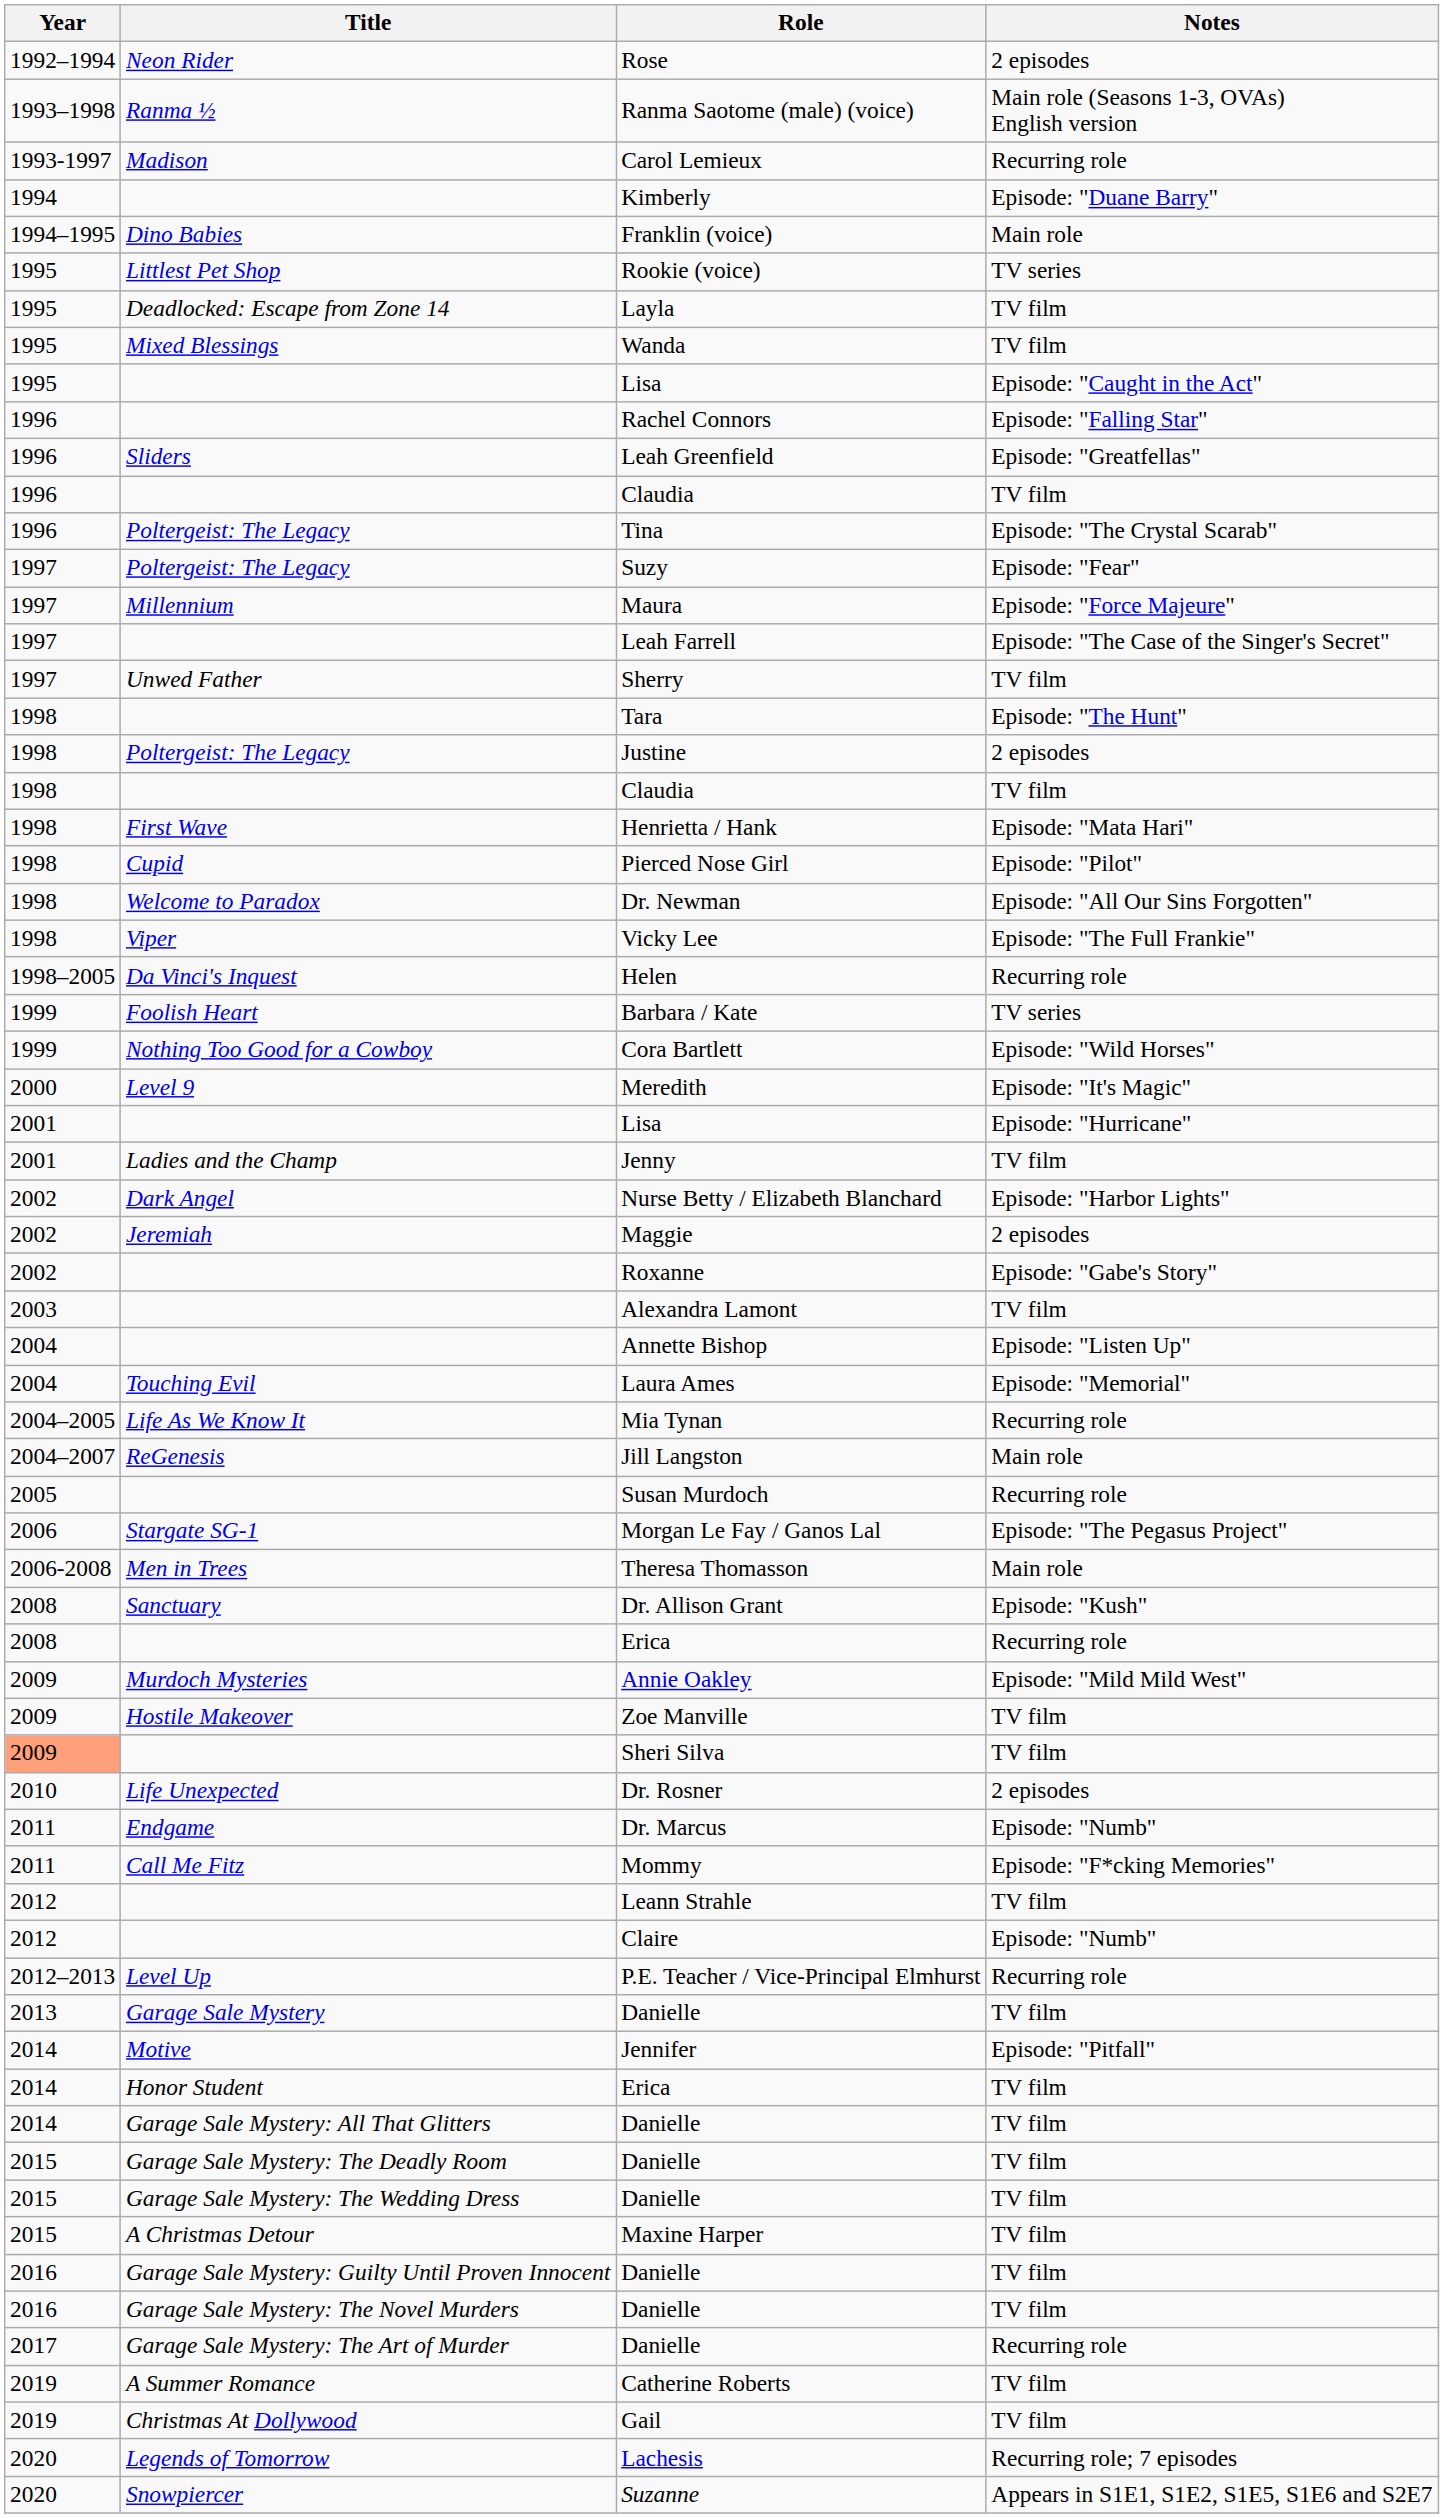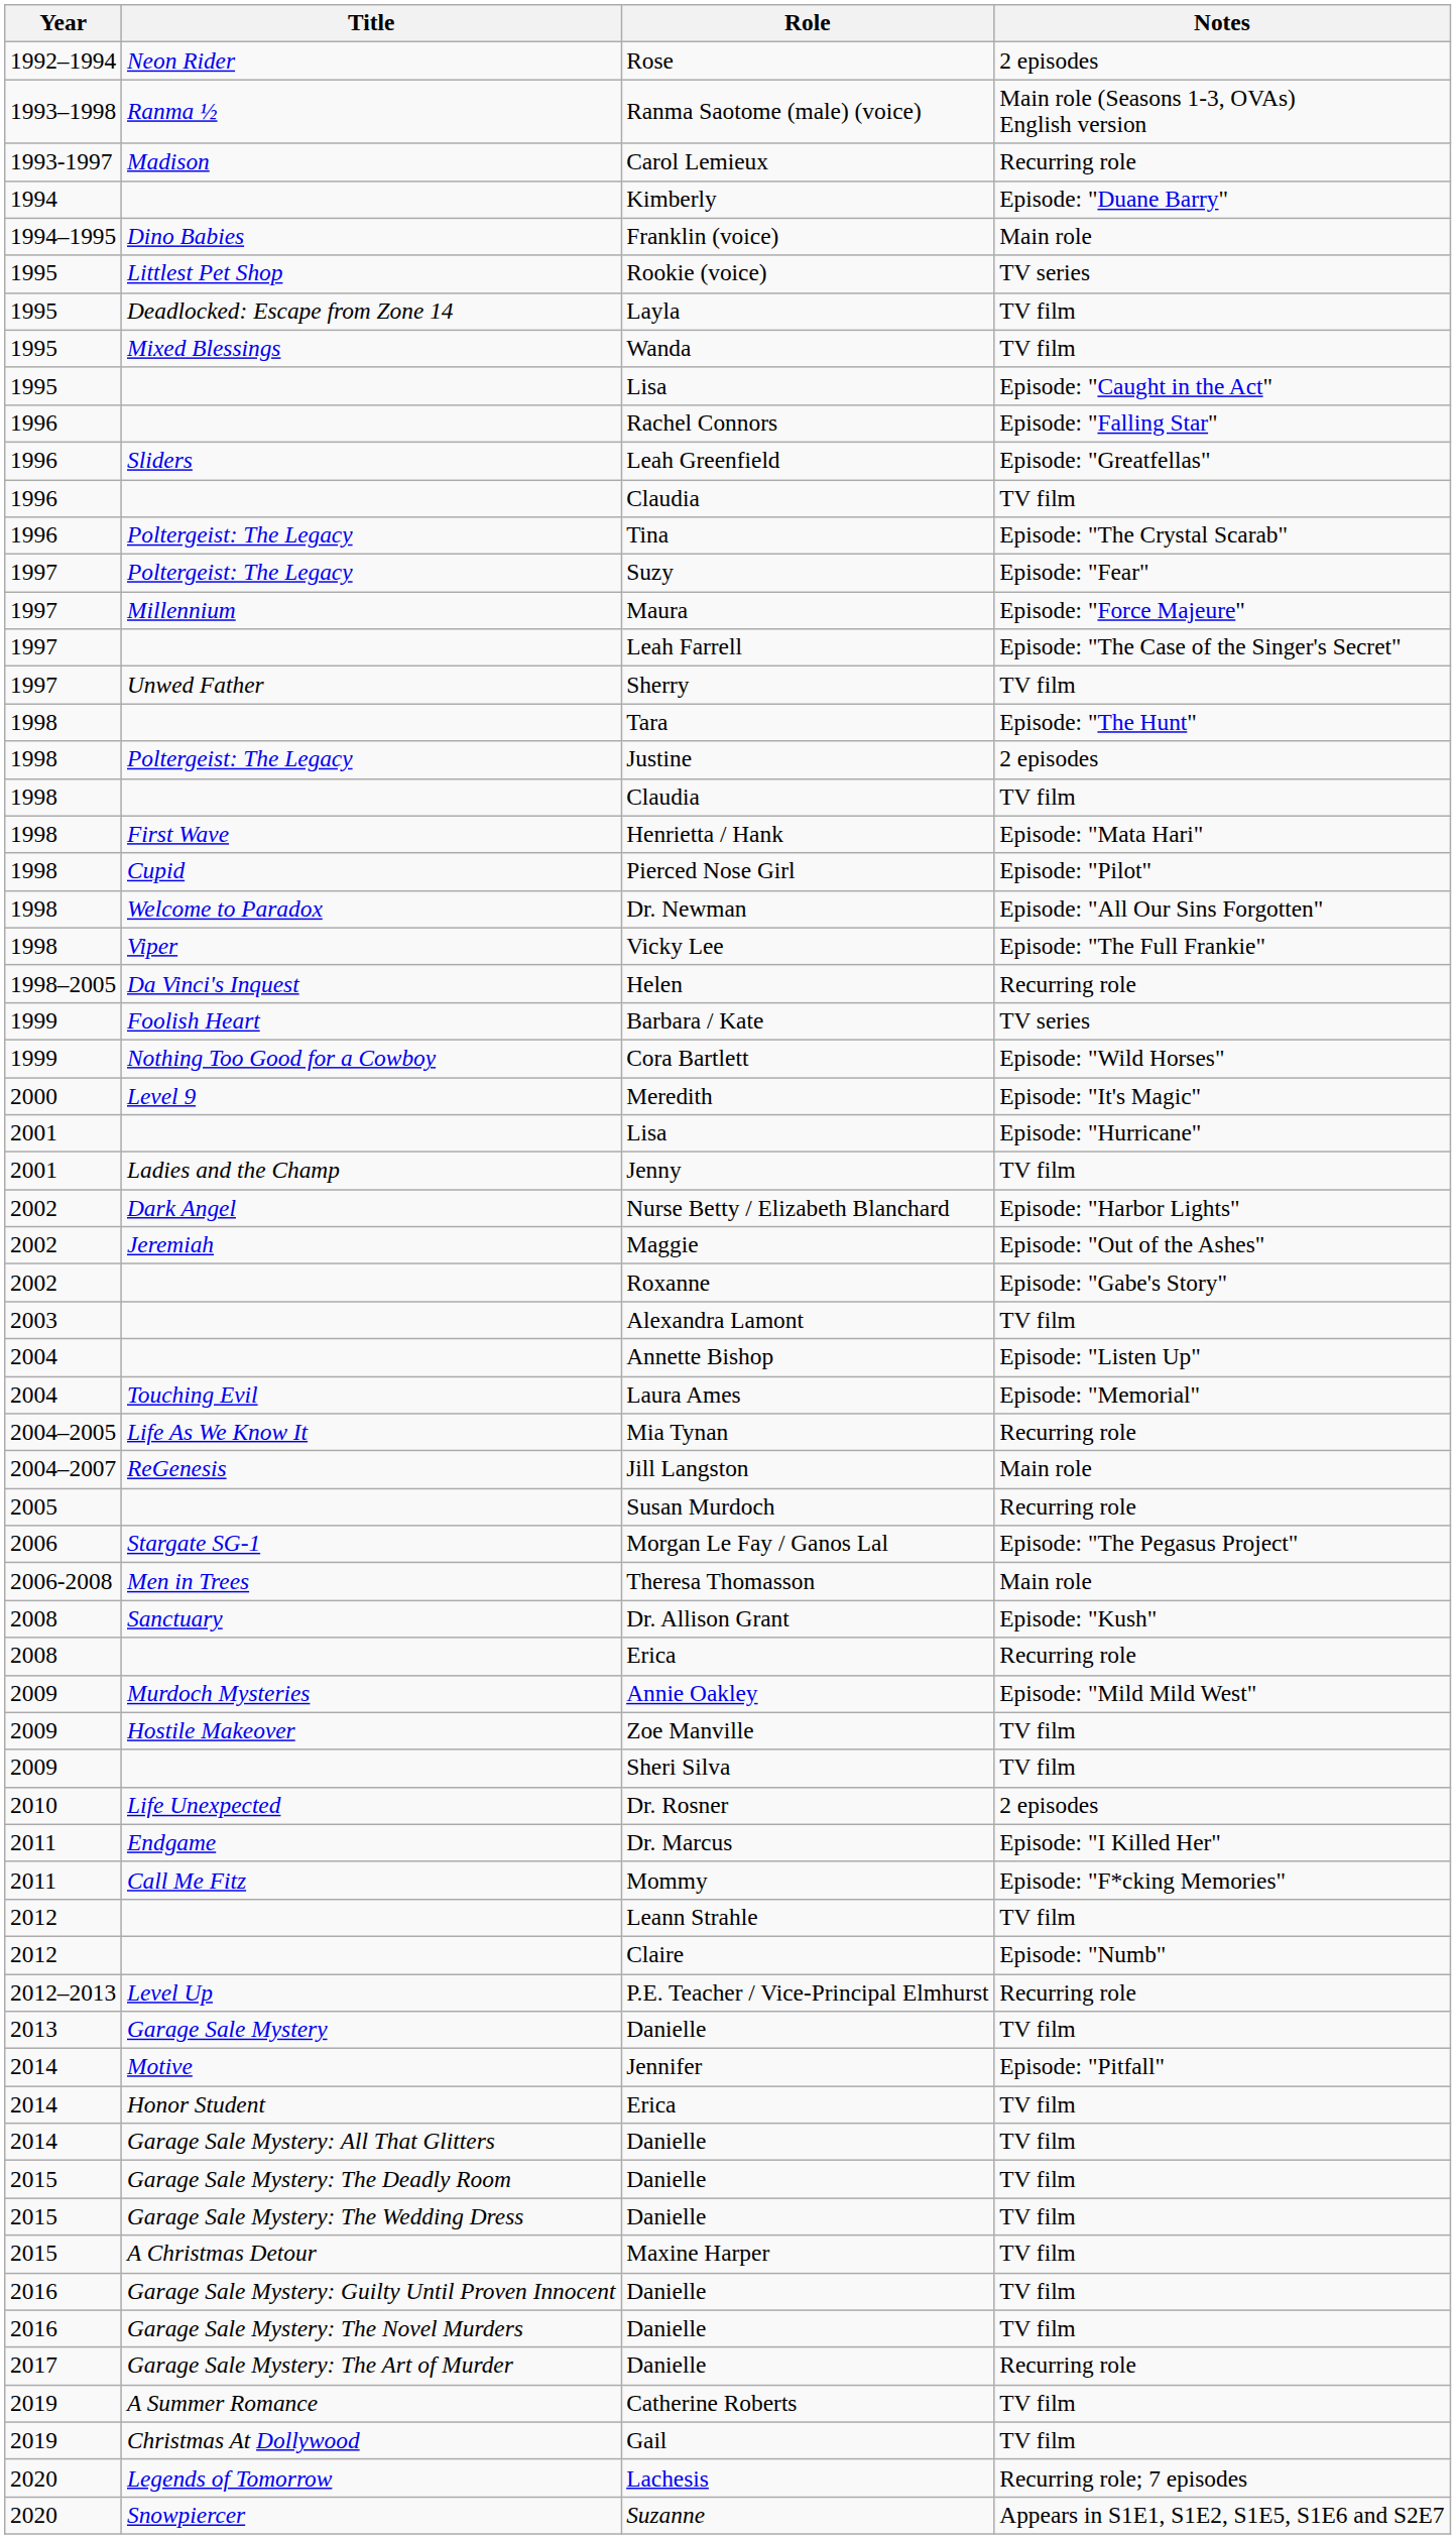Maggie | Notes: 2 episodes -> Episode: "Out of the Ashes"
Sheri Silva | Year: lightsalmon background -> no background
Dr. Marcus | Notes: Episode: "Numb" -> Episode: "I Killed Her"
